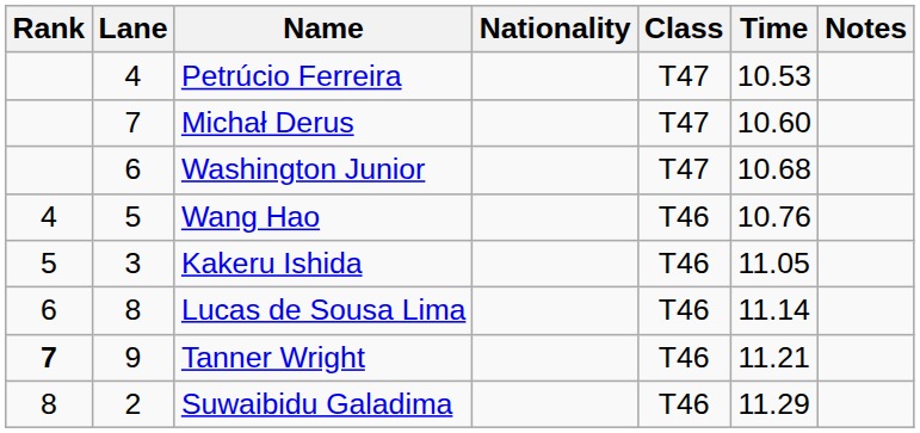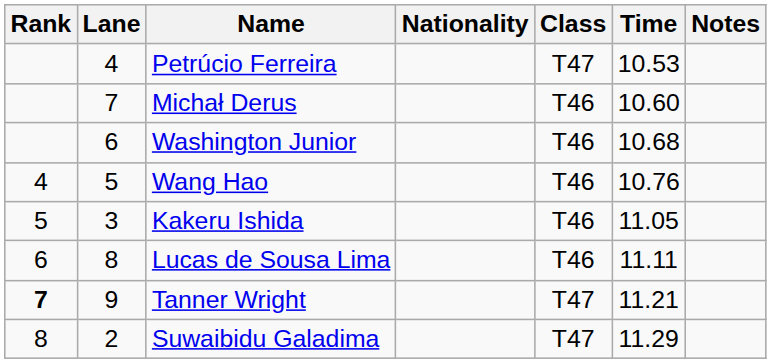Michał Derus | Class: T47 -> T46
Washington Junior | Class: T47 -> T46
Lucas de Sousa Lima | Time: 11.14 -> 11.11
Tanner Wright | Class: T46 -> T47
Suwaibidu Galadima | Class: T46 -> T47
